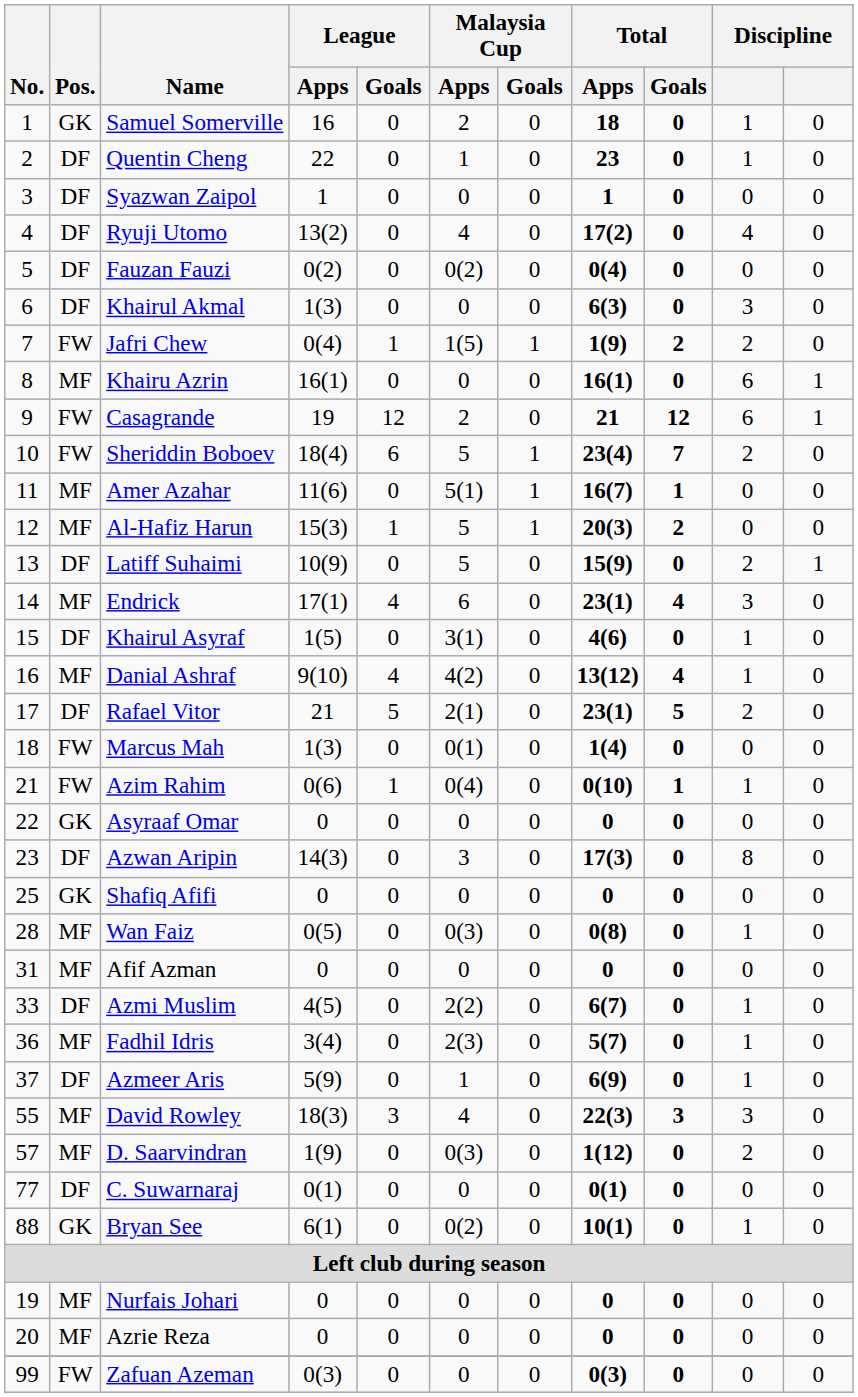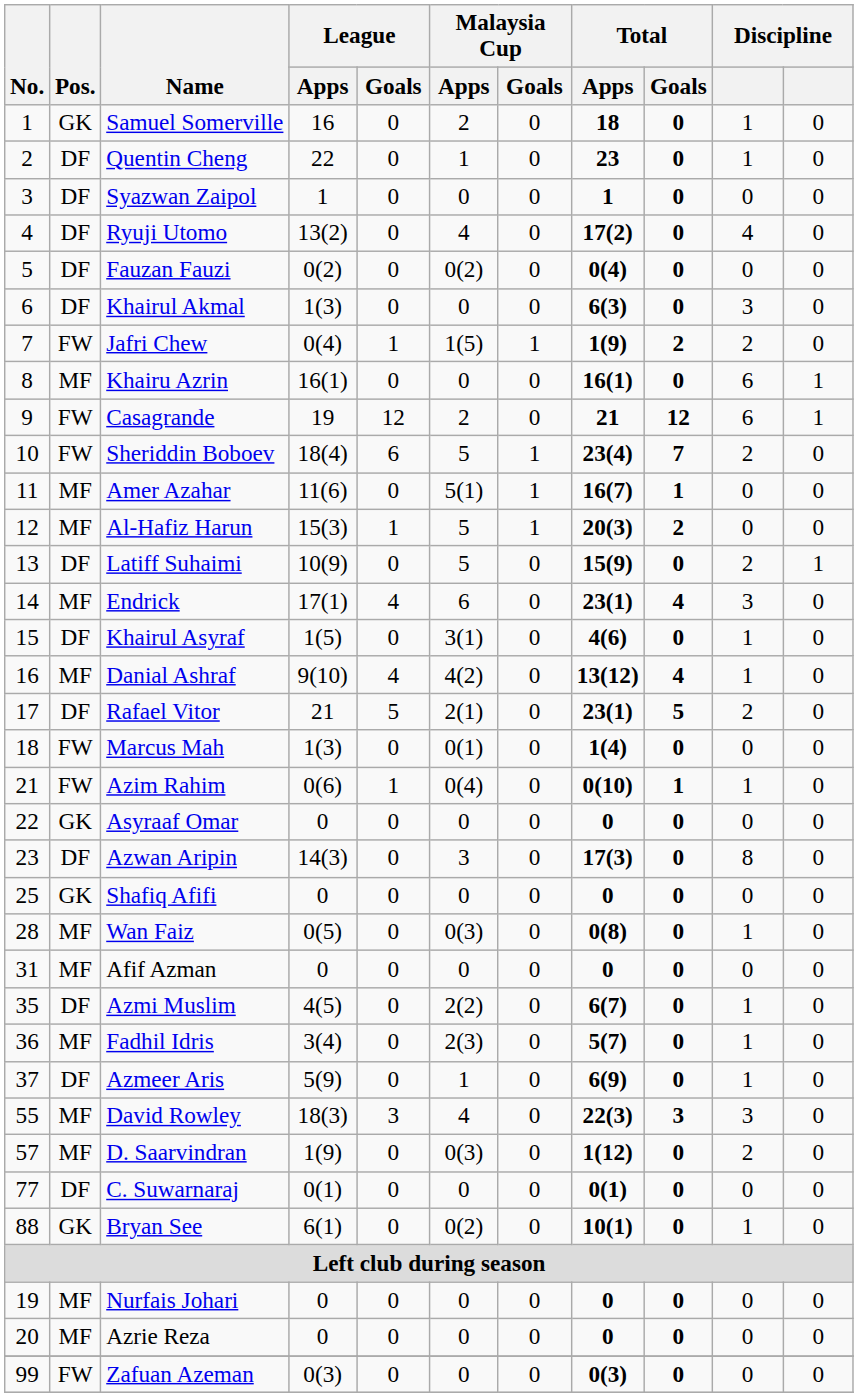Azmi Muslim | No.: 33 -> 35
